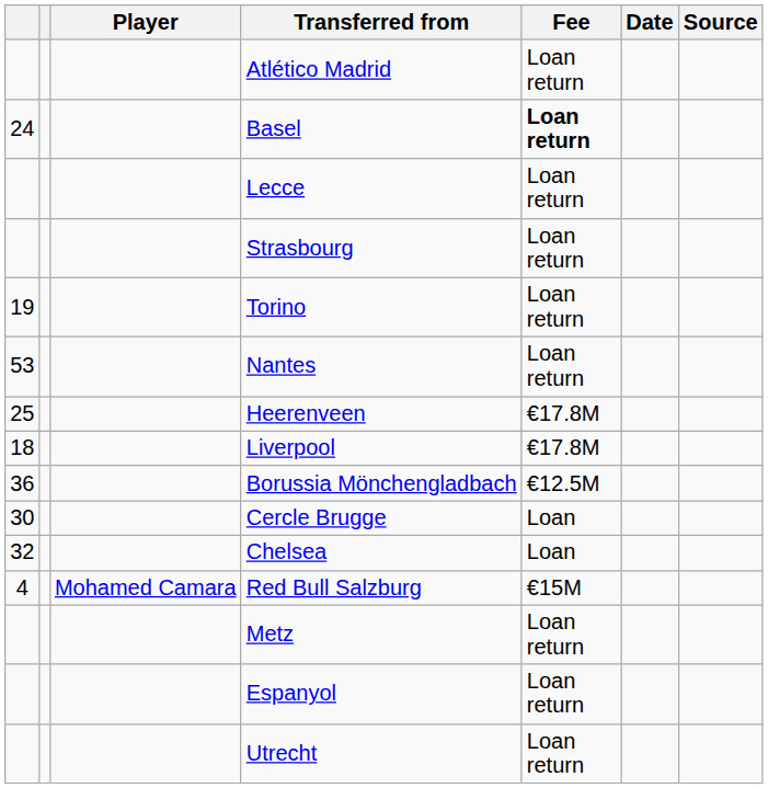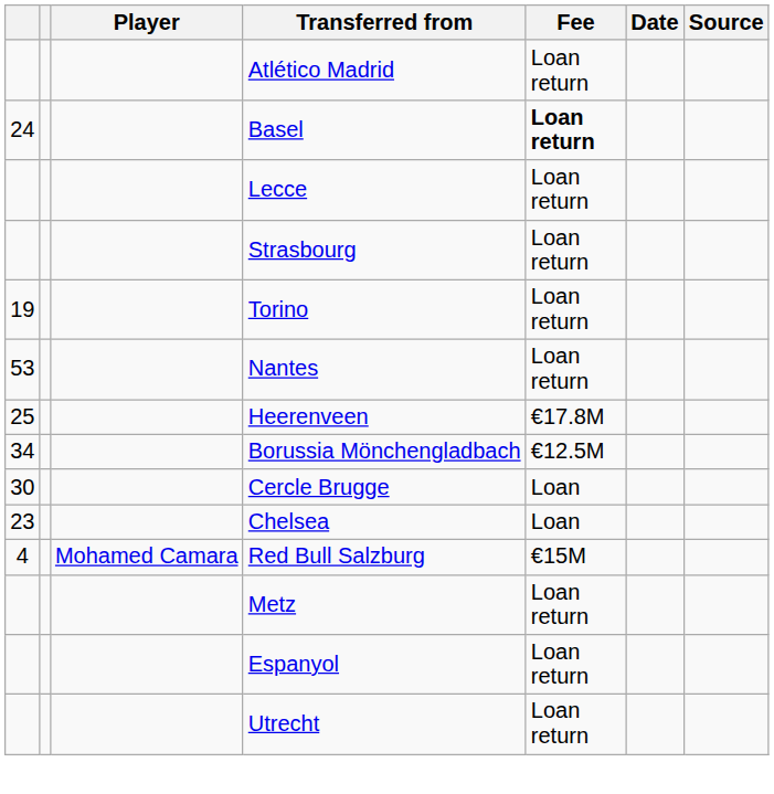- row: 18 | Liverpool | €17.8M
Borussia Mönchengladbach | column 1: 36 -> 34
Chelsea | column 1: 32 -> 23
